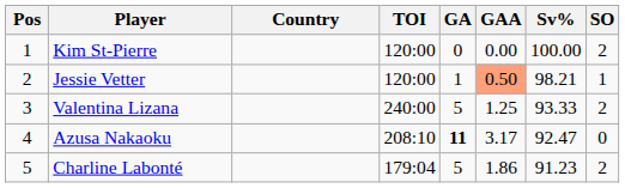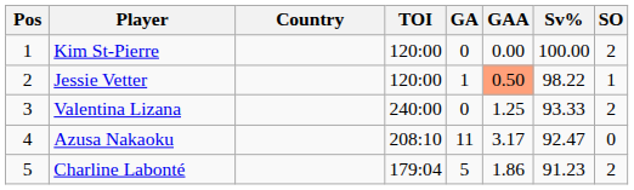Jessie Vetter | Sv%: 98.21 -> 98.22
Valentina Lizana | GA: 5 -> 0
Azusa Nakaoku | GA: bold -> normal
